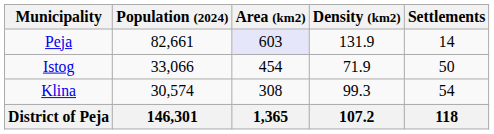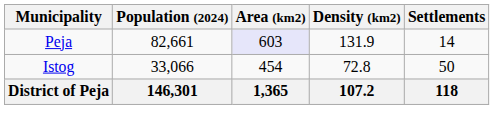Istog | Density (km2): 71.9 -> 72.8
- row: Klina | 30,574 | 308 | 99.3 | 54
